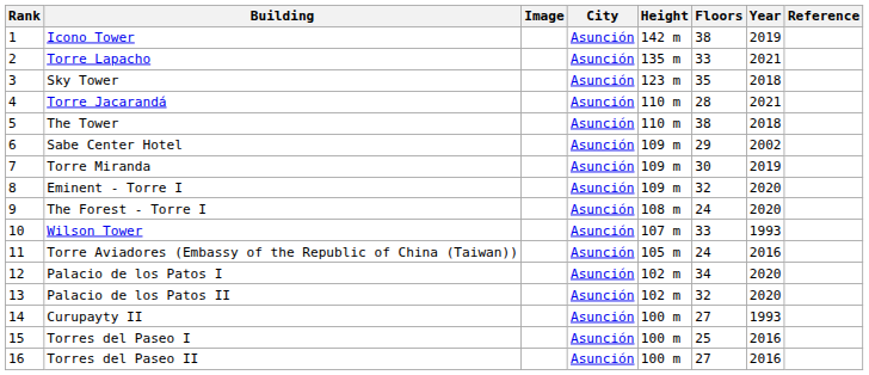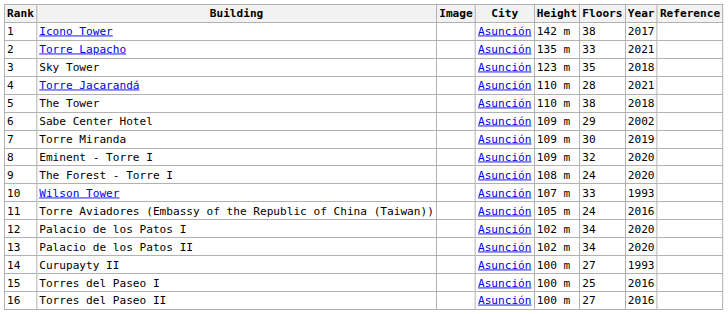Icono Tower | Year: 2019 -> 2017
Palacio de los Patos II | Floors: 32 -> 34
